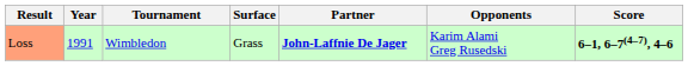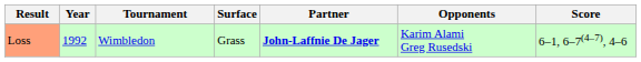Loss | Year: 1991 -> 1992
Loss | Score: bold -> normal
